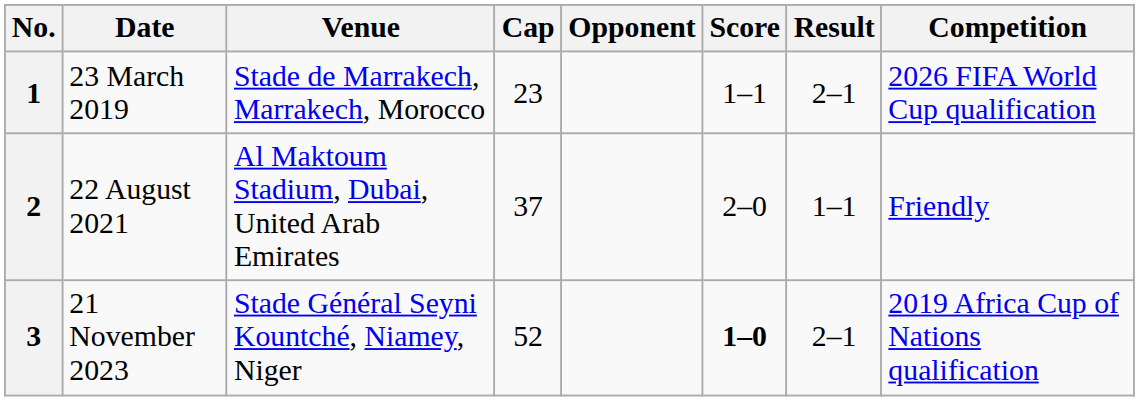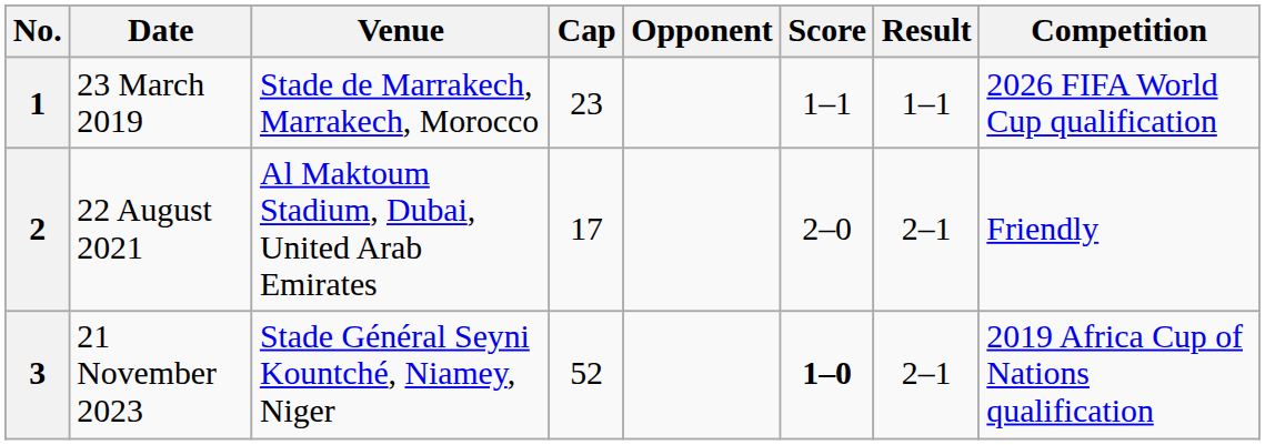1 | Result: 2–1 -> 1–1
2 | Cap: 37 -> 17
2 | Result: 1–1 -> 2–1
